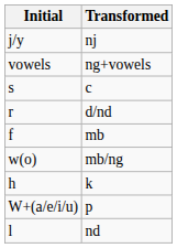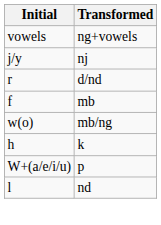rows swapped: ng+vowels <-> nj
- row: s | c
